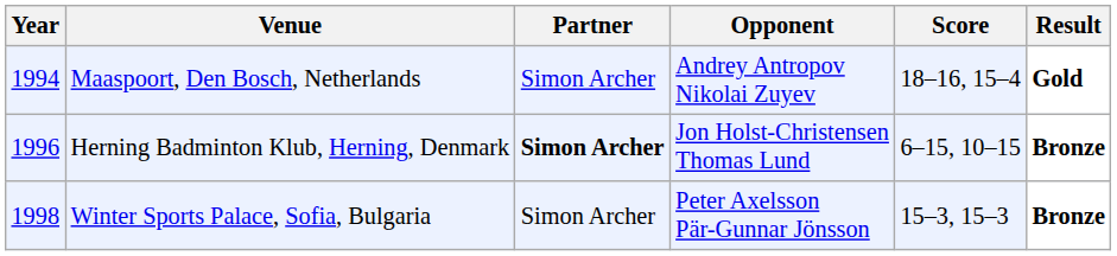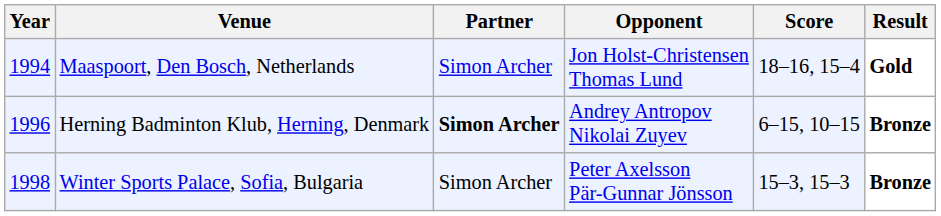Maaspoort, Den Bosch, Netherlands | Opponent: Andrey Antropov Nikolai Zuyev -> Jon Holst-Christensen Thomas Lund
Herning Badminton Klub, Herning, Denmark | Opponent: Jon Holst-Christensen Thomas Lund -> Andrey Antropov Nikolai Zuyev
